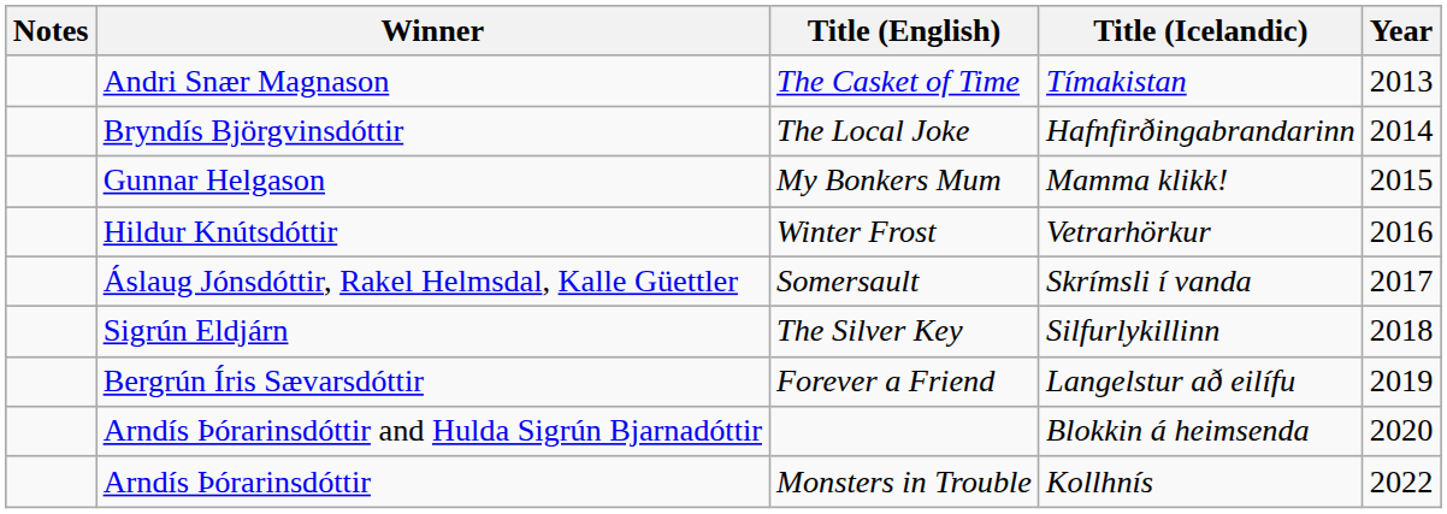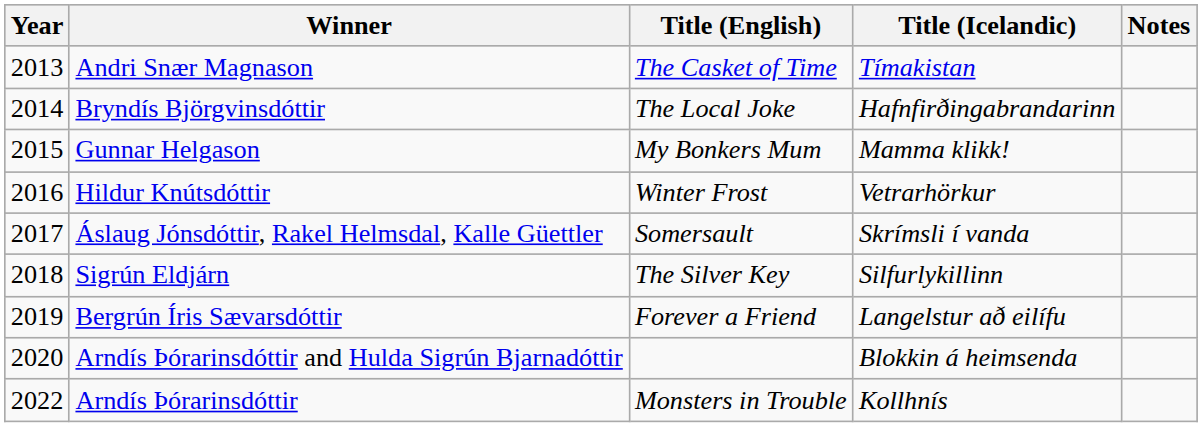columns swapped: Year <-> Notes
